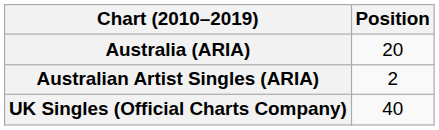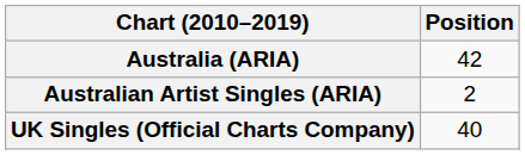Australia (ARIA) | Position: 20 -> 42
